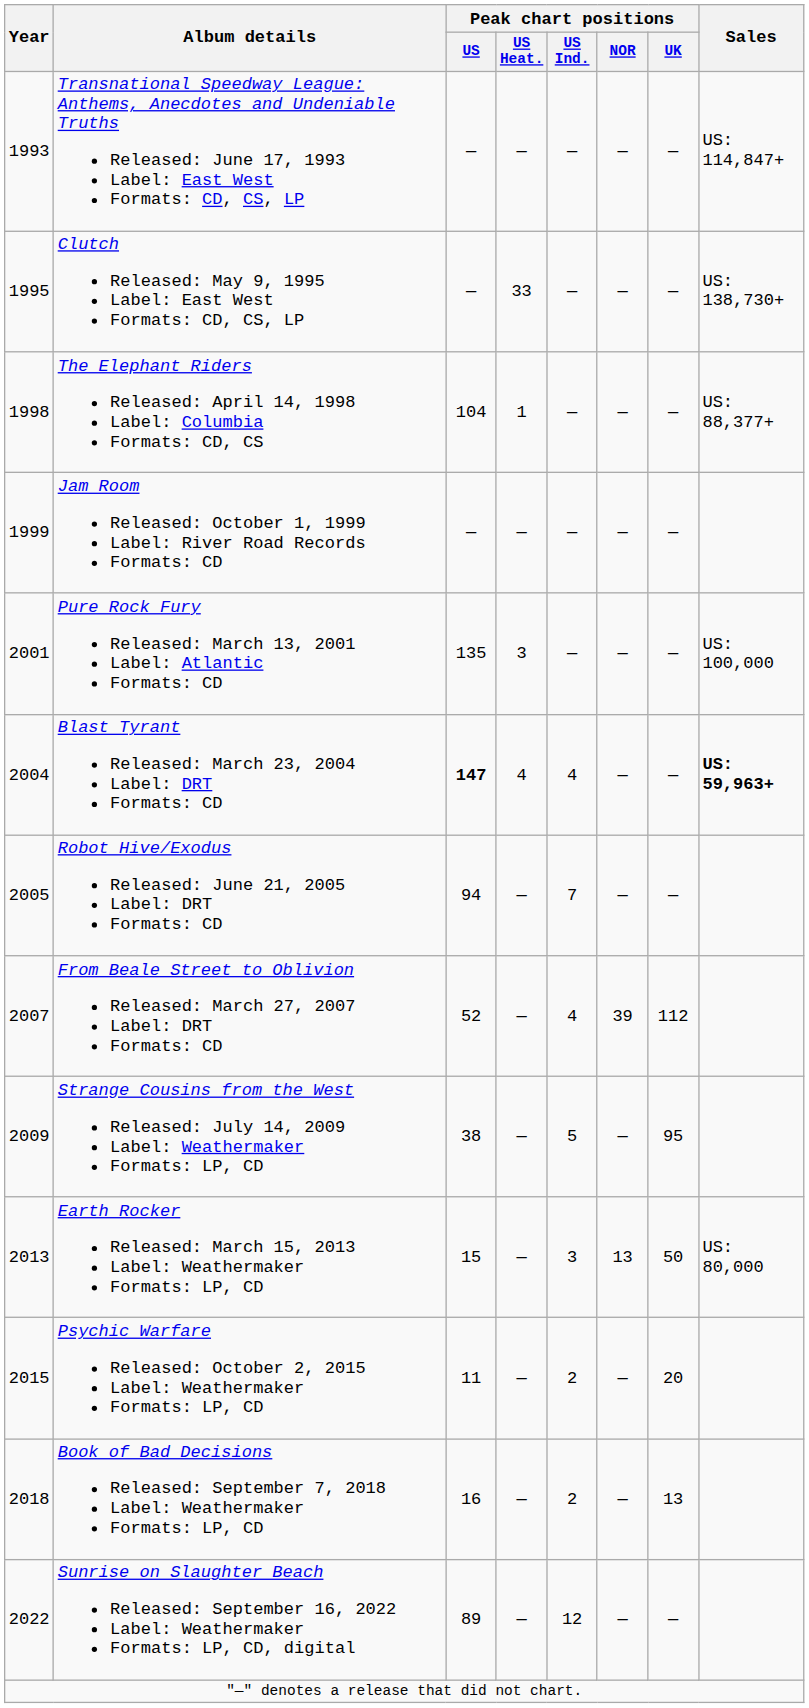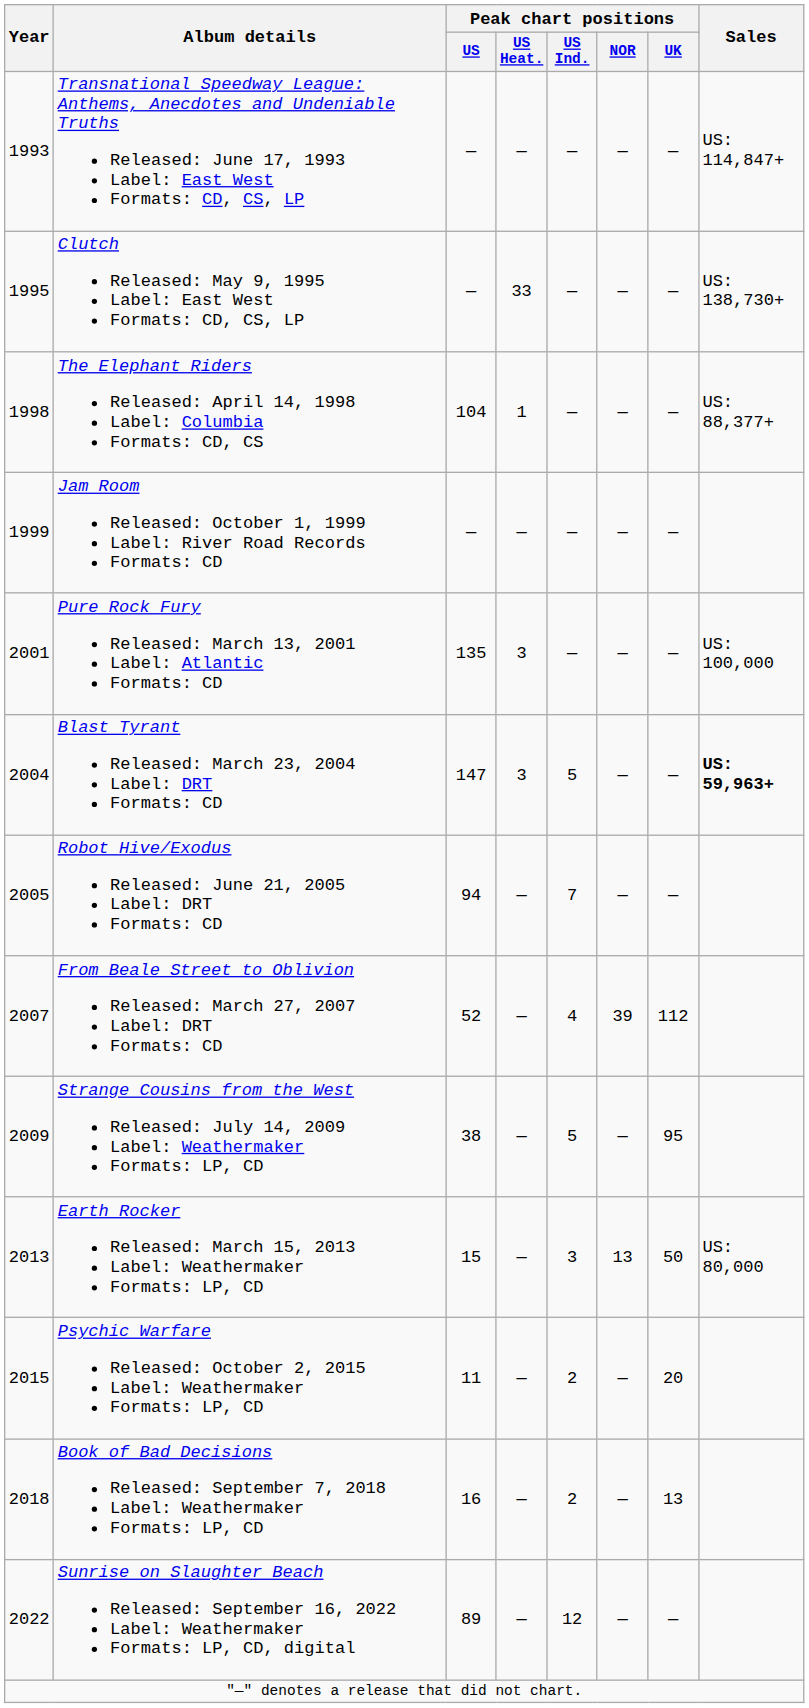Blast Tyrant Released: March 23, 2004 Label: DRT Formats: CD | Peak chart positions / US: bold -> normal
Blast Tyrant Released: March 23, 2004 Label: DRT Formats: CD | Peak chart positions / US Heat.: 4 -> 3
Blast Tyrant Released: March 23, 2004 Label: DRT Formats: CD | Peak chart positions / US Ind.: 4 -> 5
